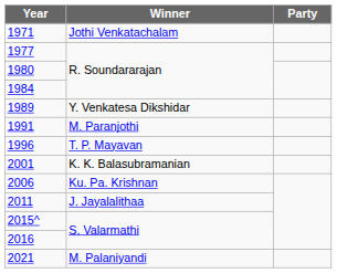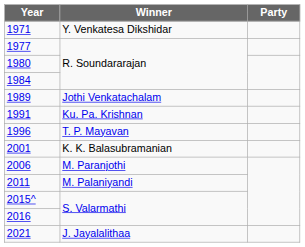1971 | Winner: Jothi Venkatachalam -> Y. Venkatesa Dikshidar
1989 | Winner: Y. Venkatesa Dikshidar -> Jothi Venkatachalam
1991 | Winner: M. Paranjothi -> Ku. Pa. Krishnan
2006 | Winner: Ku. Pa. Krishnan -> M. Paranjothi
2011 | Winner: J. Jayalalithaa -> M. Palaniyandi
2021 | Winner: M. Palaniyandi -> J. Jayalalithaa
